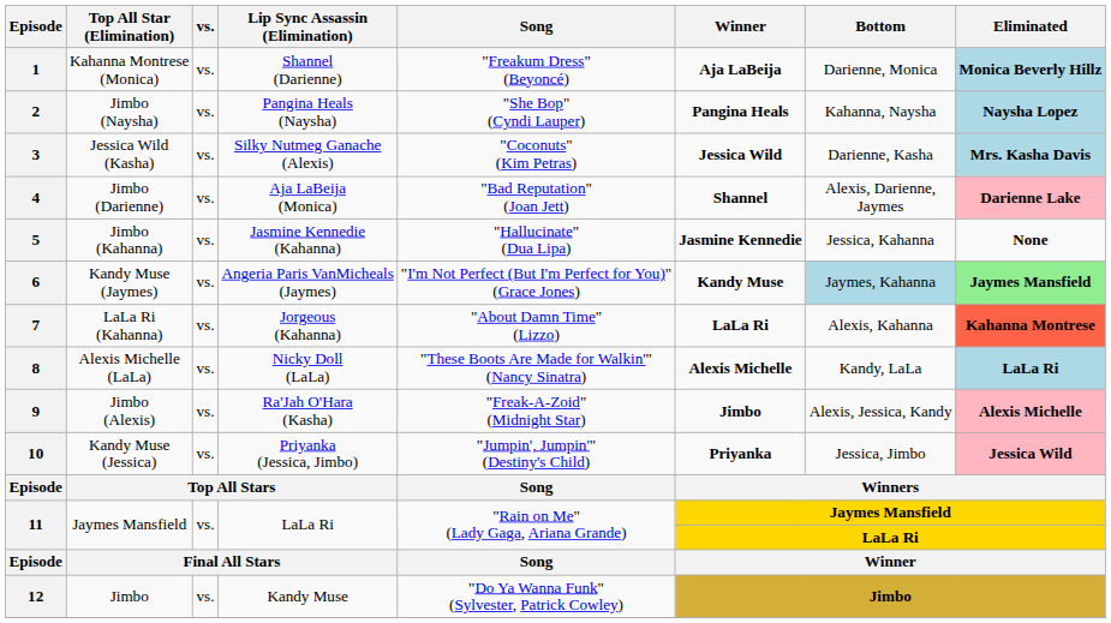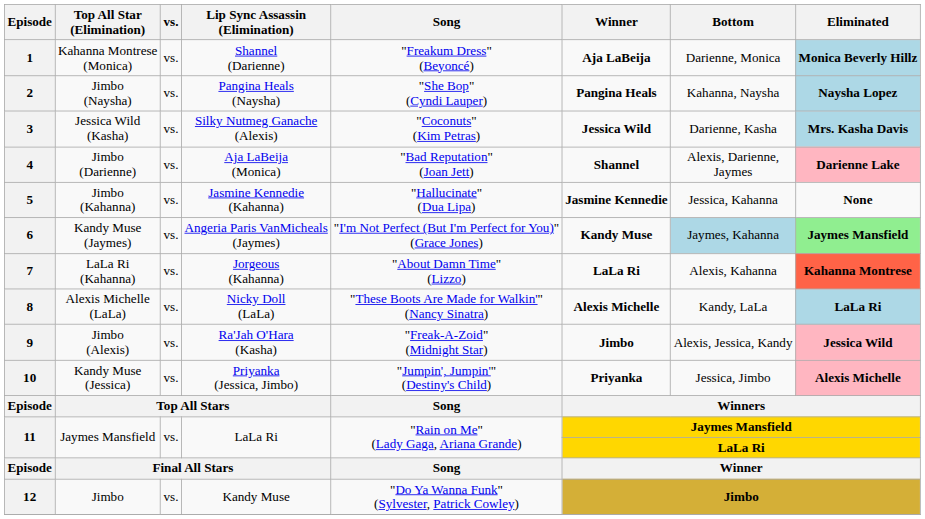9 | Eliminated: Alexis Michelle -> Jessica Wild
10 | Eliminated: Jessica Wild -> Alexis Michelle
